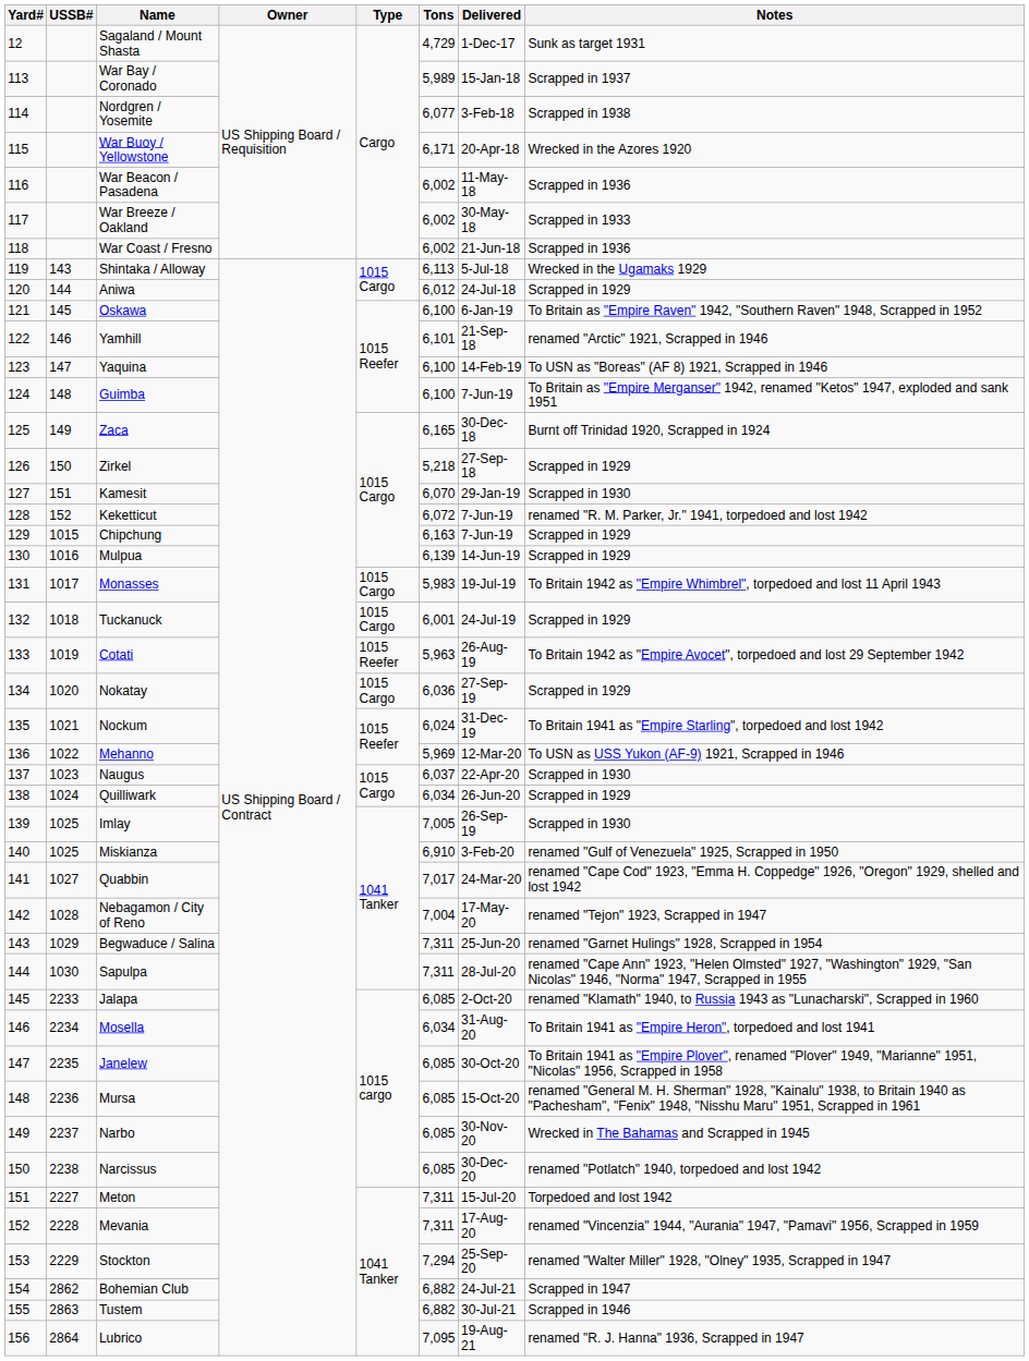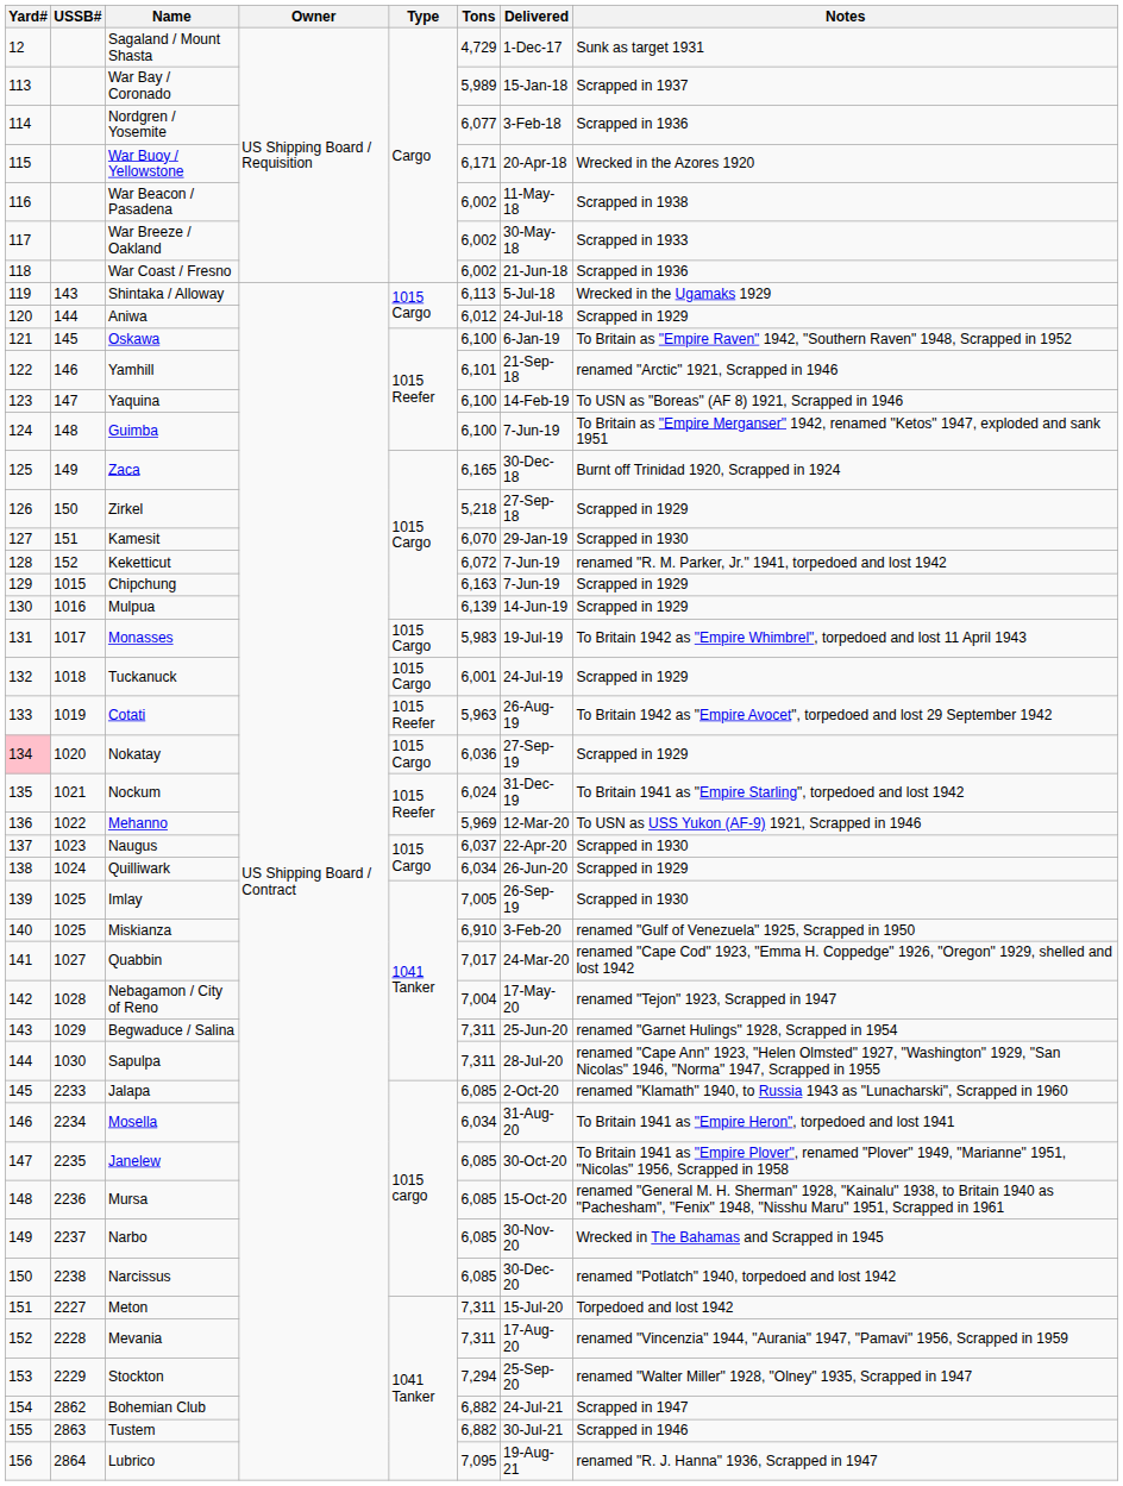Nordgren / Yosemite | Notes: Scrapped in 1938 -> Scrapped in 1936
War Beacon / Pasadena | Notes: Scrapped in 1936 -> Scrapped in 1938
Nokatay | Yard#: no background -> pink background
